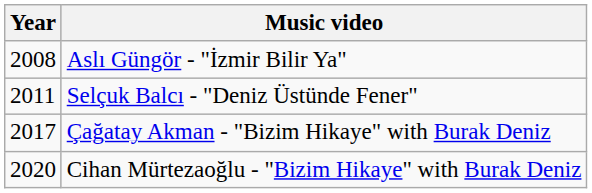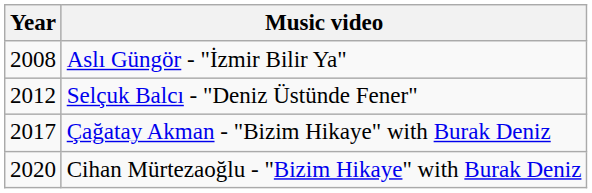Selçuk Balcı - "Deniz Üstünde Fener" | Year: 2011 -> 2012
